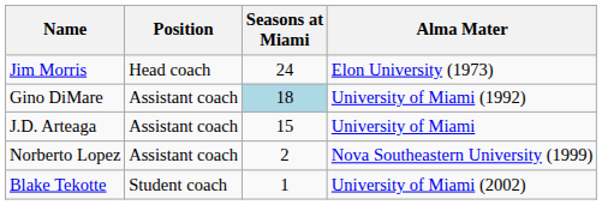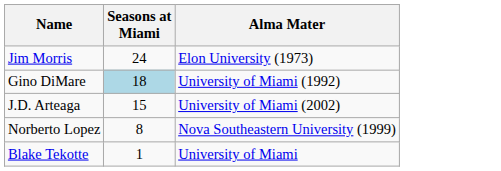- column: Position | Head coach | Assistant coach | Assistant coach | Assistant coach | Student coach
J.D. Arteaga | Alma Mater: University of Miami -> University of Miami (2002)
Norberto Lopez | Seasons at Miami: 2 -> 8
Blake Tekotte | Alma Mater: University of Miami (2002) -> University of Miami
